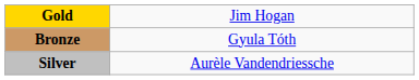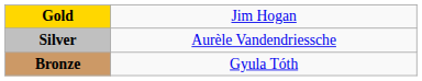rows swapped: Silver <-> Bronze
